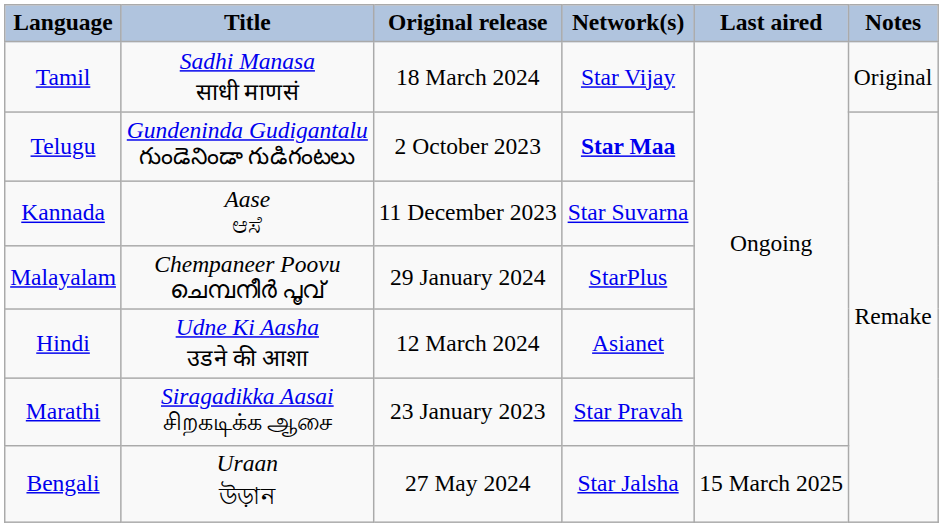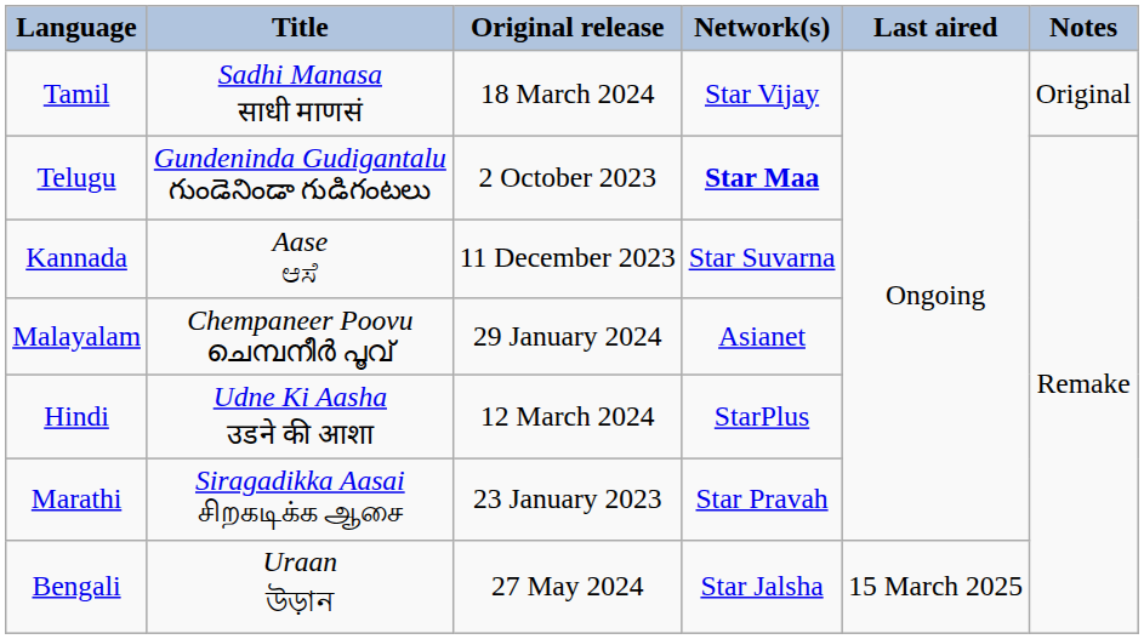Malayalam | Network(s): StarPlus -> Asianet
Hindi | Network(s): Asianet -> StarPlus
